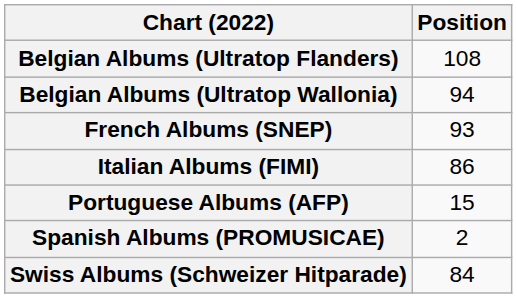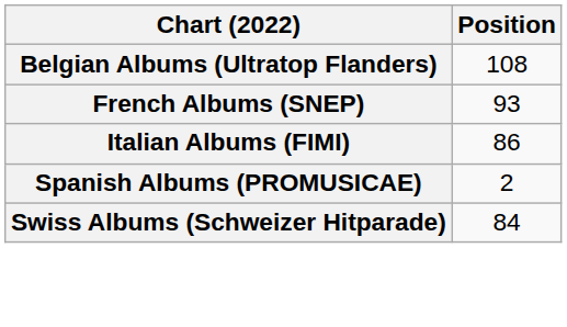- row: Belgian Albums (Ultratop Wallonia) | 94
- row: Portuguese Albums (AFP) | 15
